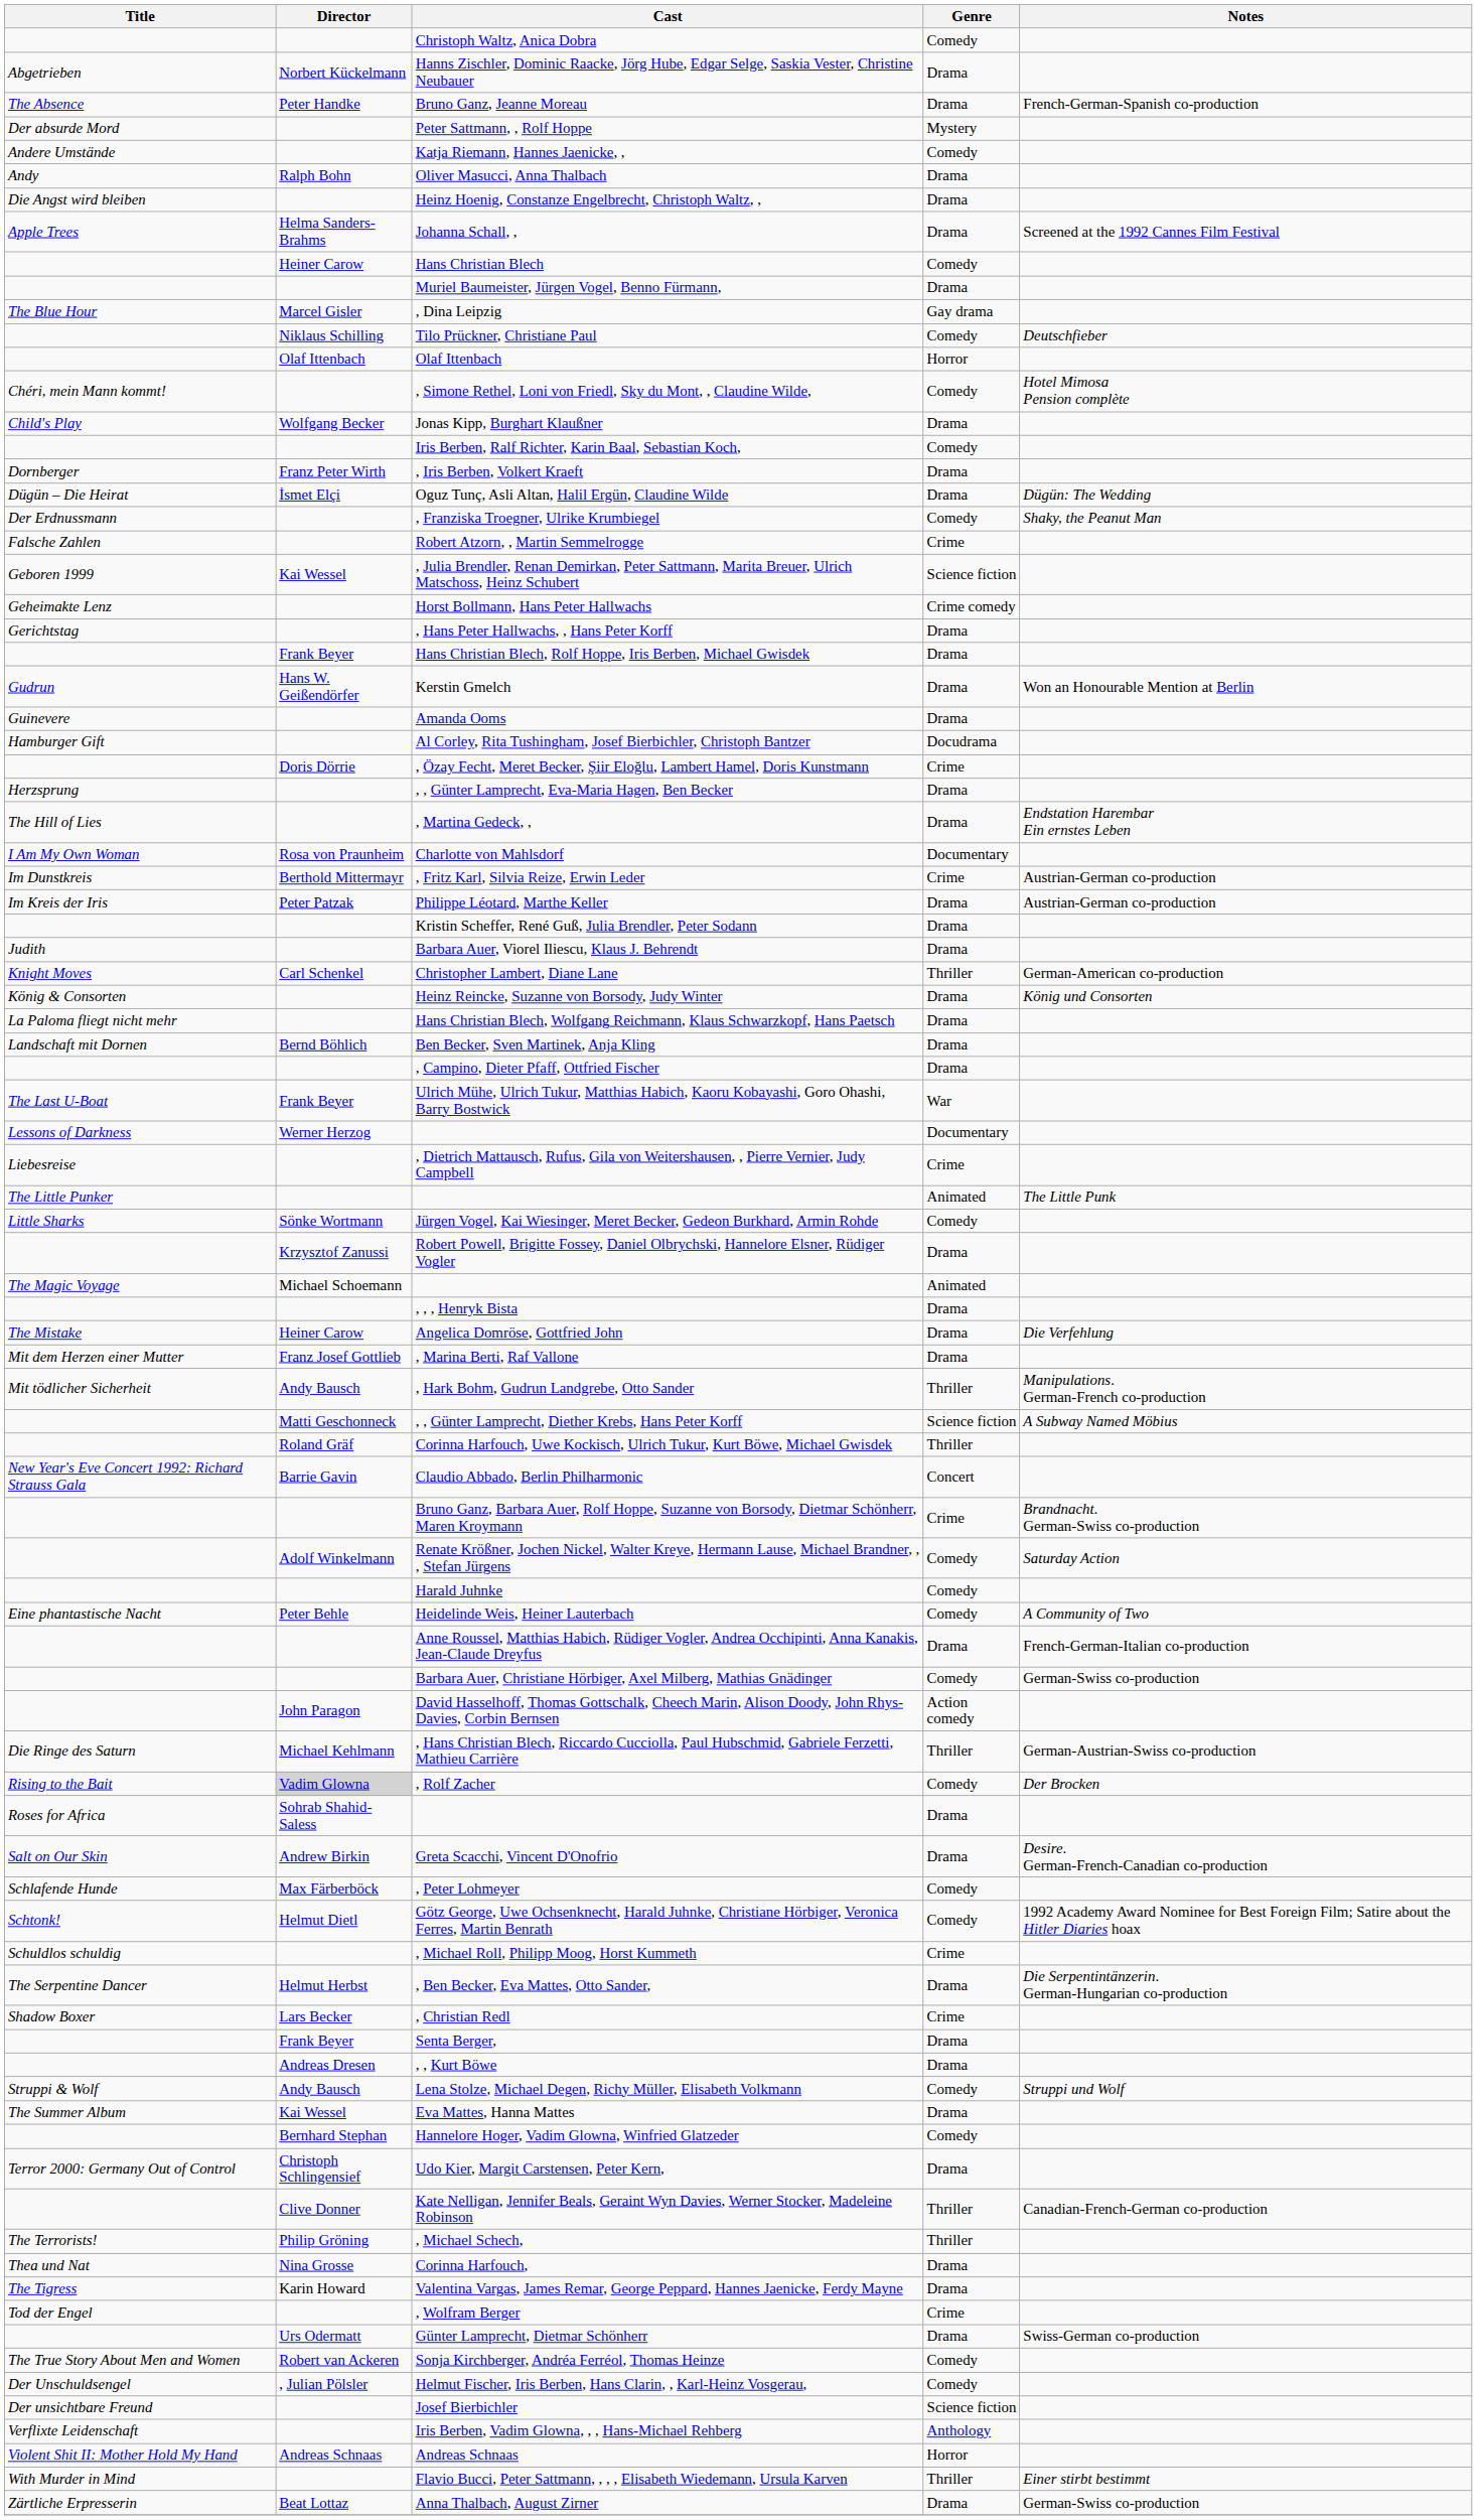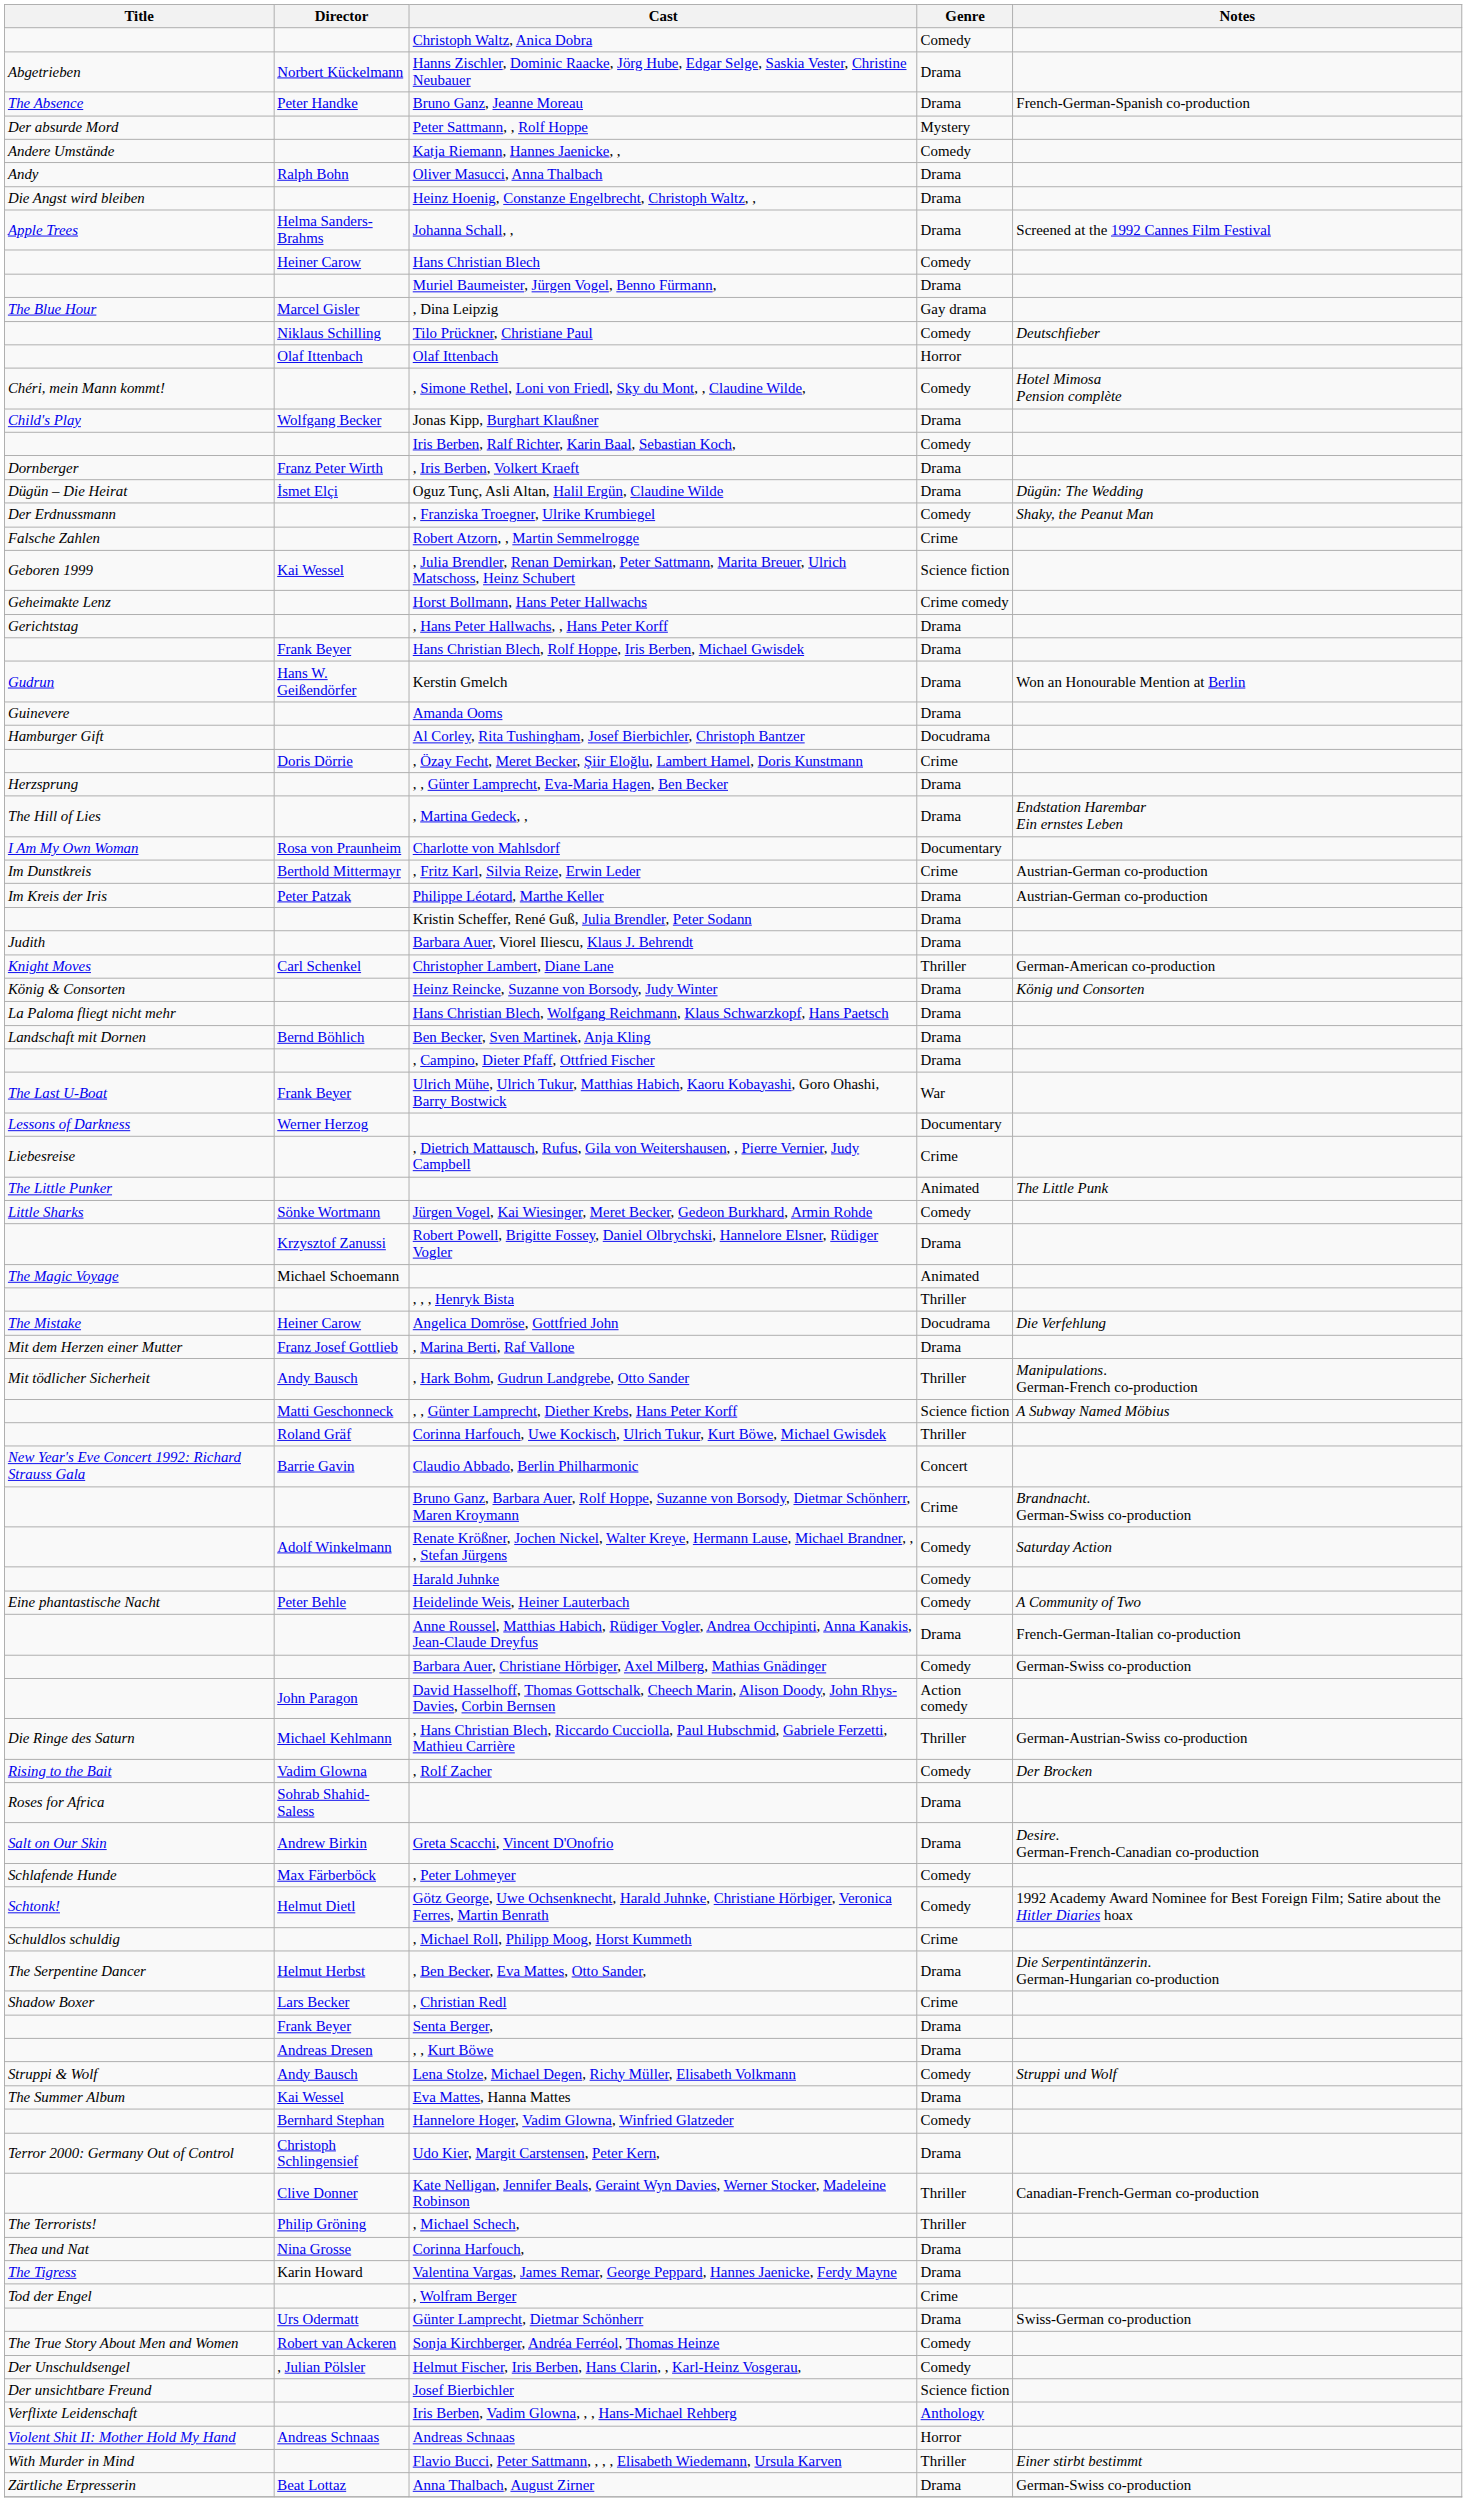, , , Henryk Bista | Genre: Drama -> Thriller
Angelica Domröse, Gottfried John | Genre: Drama -> Docudrama
, Rolf Zacher | Director: lightgrey background -> no background
